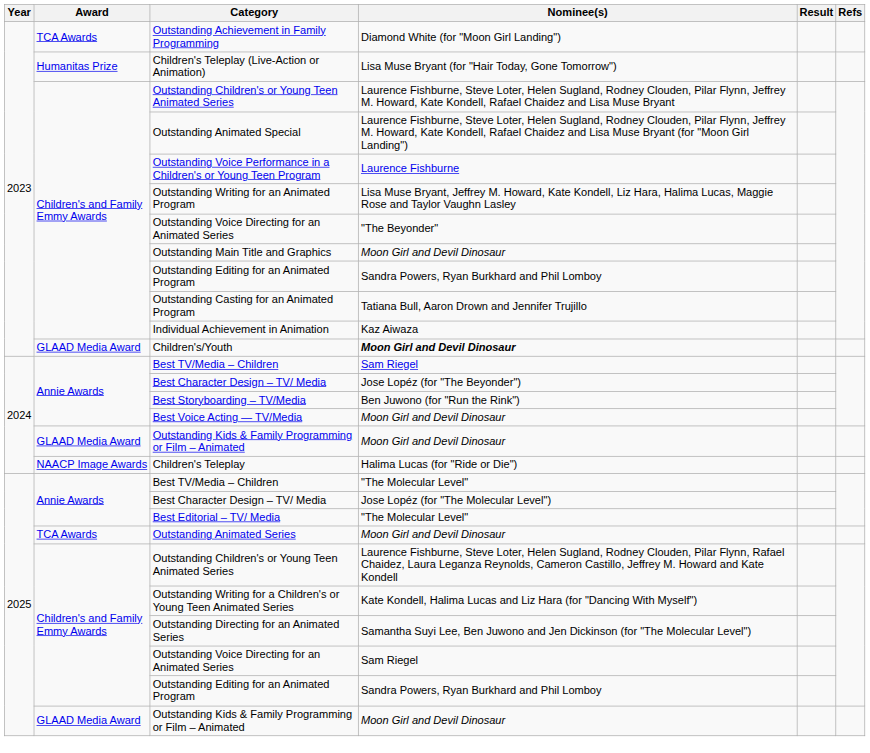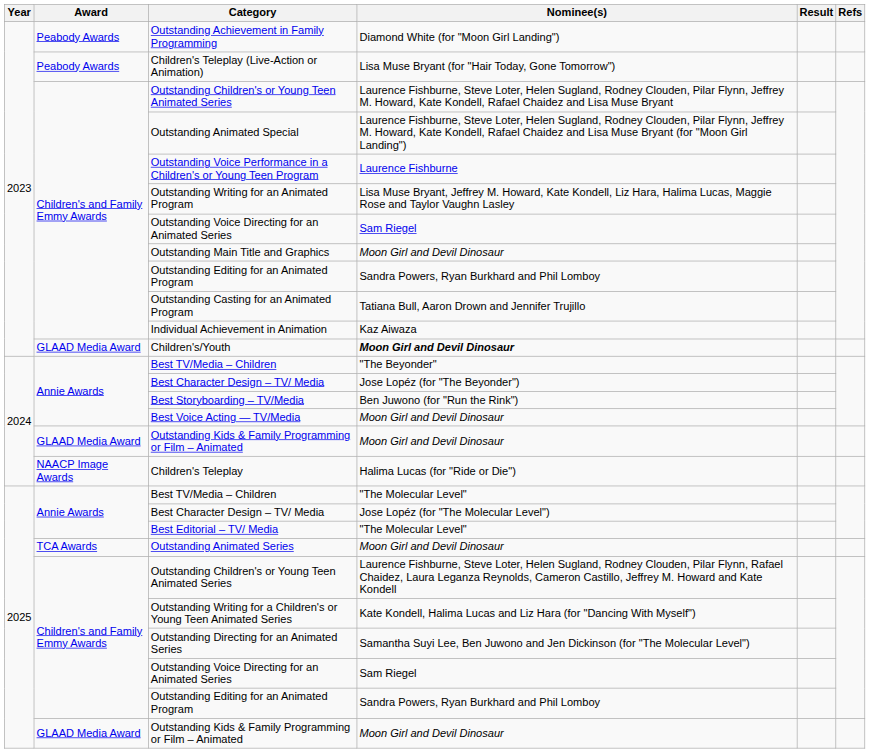Outstanding Achievement in Family Programming | Award: TCA Awards -> Peabody Awards
Children's Teleplay (Live-Action or Animation) | Award: Humanitas Prize -> Peabody Awards
2023 / Outstanding Voice Directing for an Animated Series | Nominee(s): "The Beyonder" -> Sam Riegel
2024 / Best TV/Media – Children | Nominee(s): Sam Riegel -> "The Beyonder"
